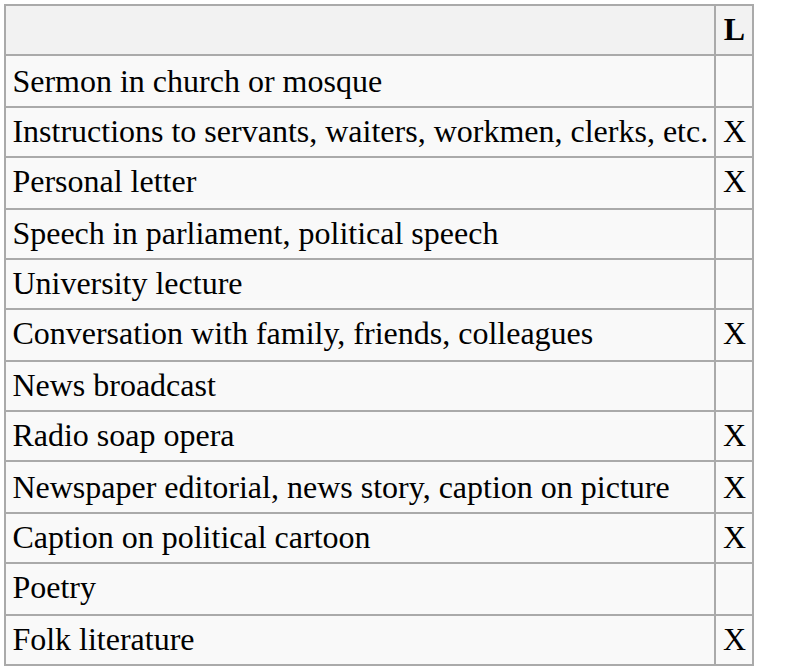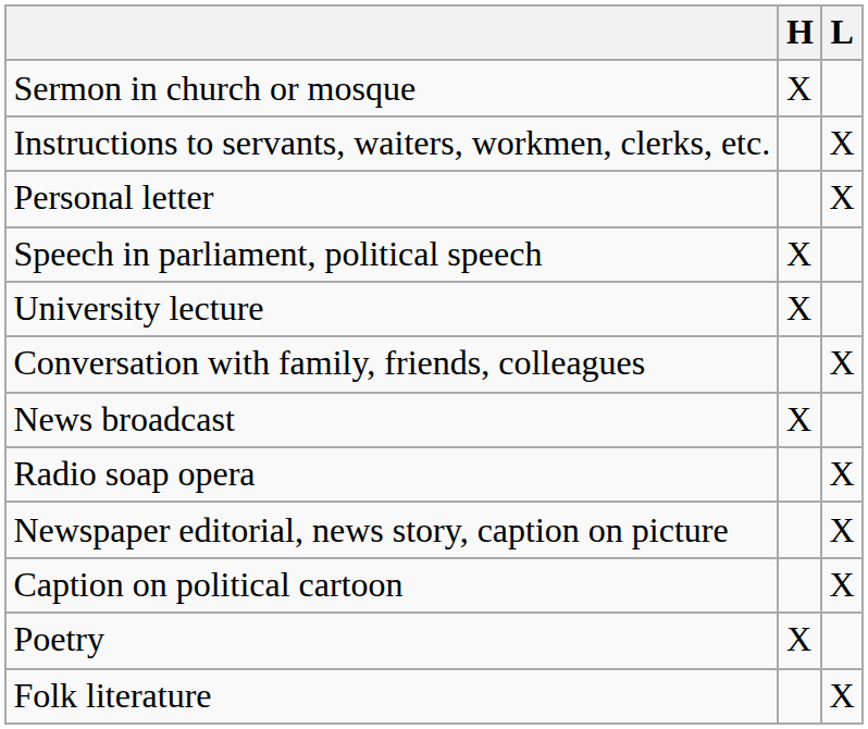+ column: H | X | X | X | X | X
